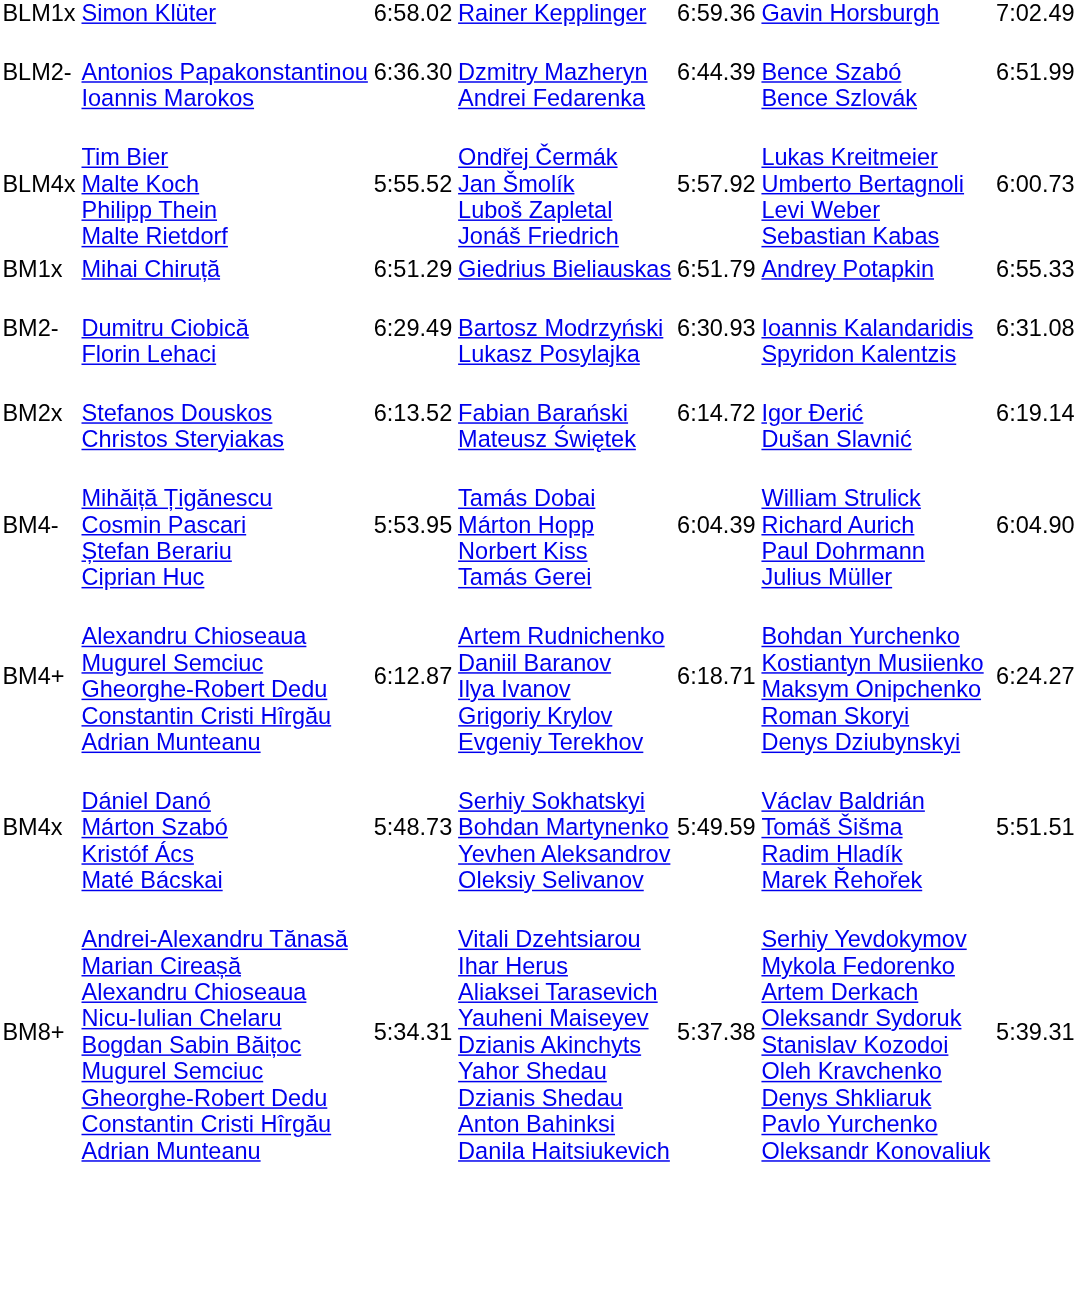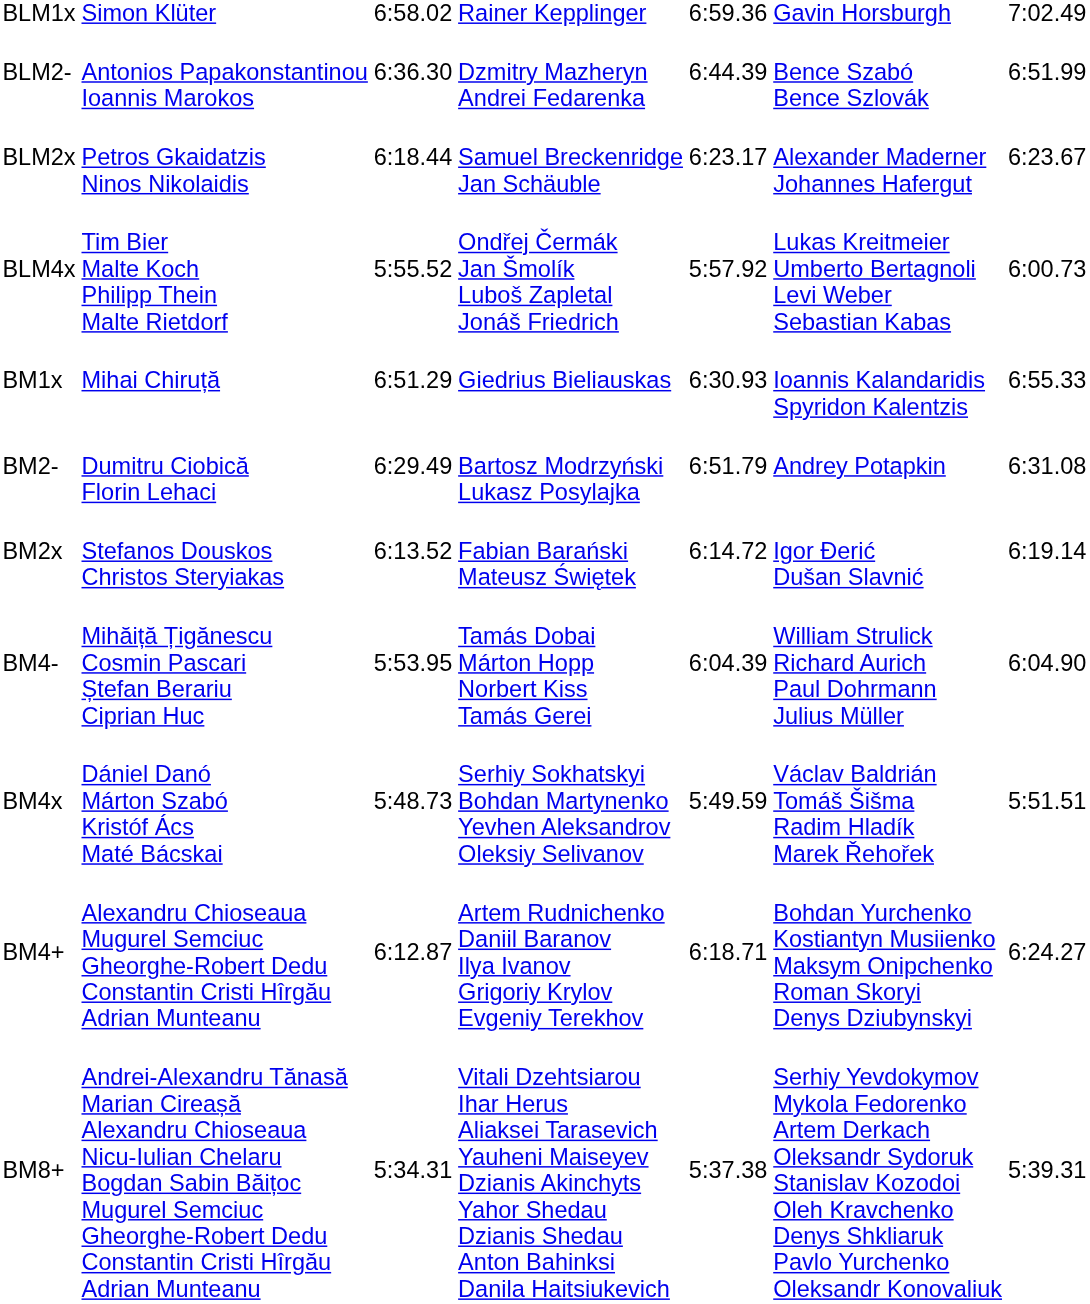+ row: BLM2x | Petros Gkaidatzis Ninos Nikolaidis | 6:18.44 | Samuel Breckenridge Jan Schäuble | 6:23.17 | Alexander Maderner Johannes Hafergut | 6:23.67
BM1x | column 5: 6:51.79 -> 6:30.93
BM1x | column 6: Andrey Potapkin -> Ioannis Kalandaridis Spyridon Kalentzis
BM2- | column 5: 6:30.93 -> 6:51.79
BM2- | column 6: Ioannis Kalandaridis Spyridon Kalentzis -> Andrey Potapkin
rows swapped: BM4+ <-> BM4x
